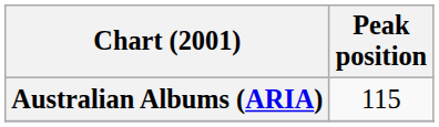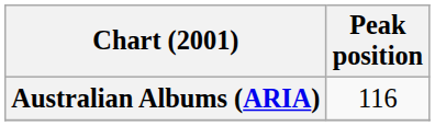Australian Albums (ARIA) | Peak position: 115 -> 116
